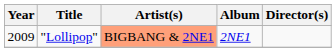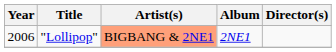"Lollipop" | Year: 2009 -> 2006
